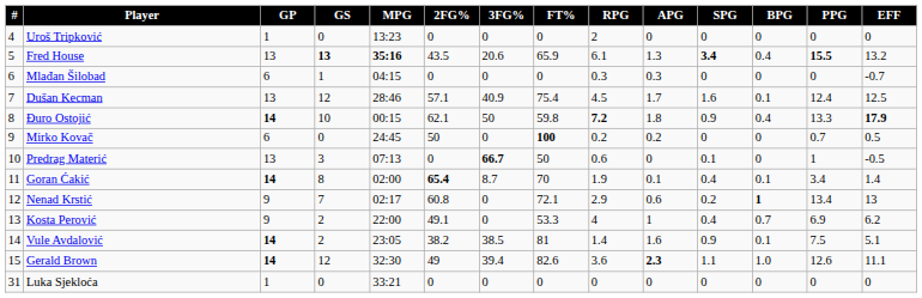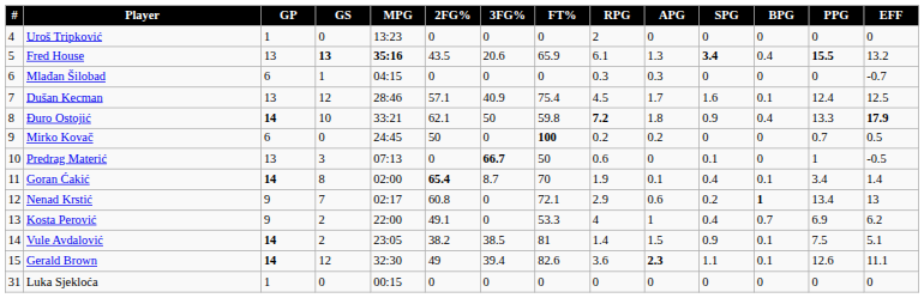Đuro Ostojić | MPG: 00:15 -> 33:21
Vule Avdalović | APG: 1.6 -> 1.5
Gerald Brown | BPG: 1.0 -> 0.1
Luka Sjekloća | MPG: 33:21 -> 00:15
